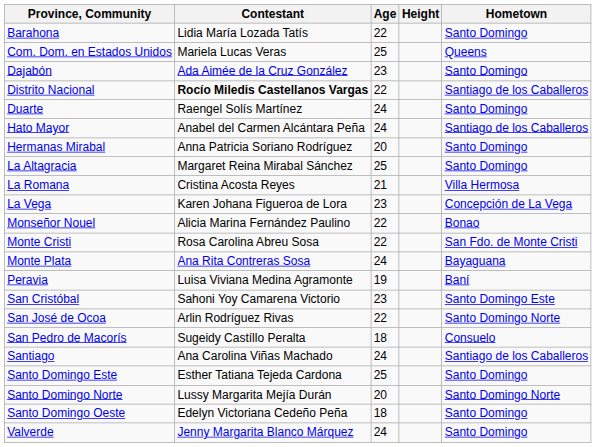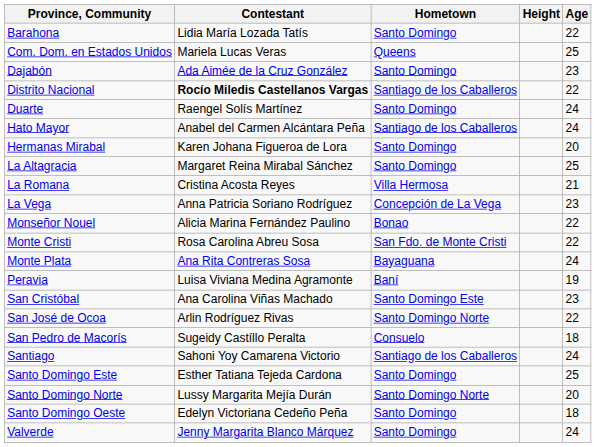columns swapped: Age <-> Hometown
Hermanas Mirabal | Contestant: Anna Patricia Soriano Rodríguez -> Karen Johana Figueroa de Lora
La Vega | Contestant: Karen Johana Figueroa de Lora -> Anna Patricia Soriano Rodríguez
San Cristóbal | Contestant: Sahoni Yoy Camarena Victorio -> Ana Carolina Viñas Machado
Santiago | Contestant: Ana Carolina Viñas Machado -> Sahoni Yoy Camarena Victorio
